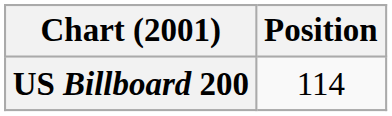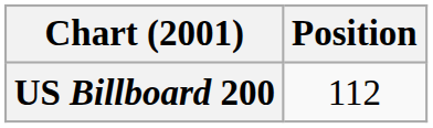US Billboard 200 | Position: 114 -> 112
